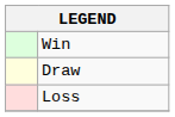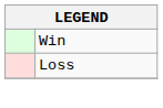- row: Draw
